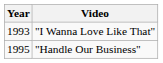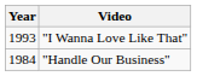"Handle Our Business" | Year: 1995 -> 1984
